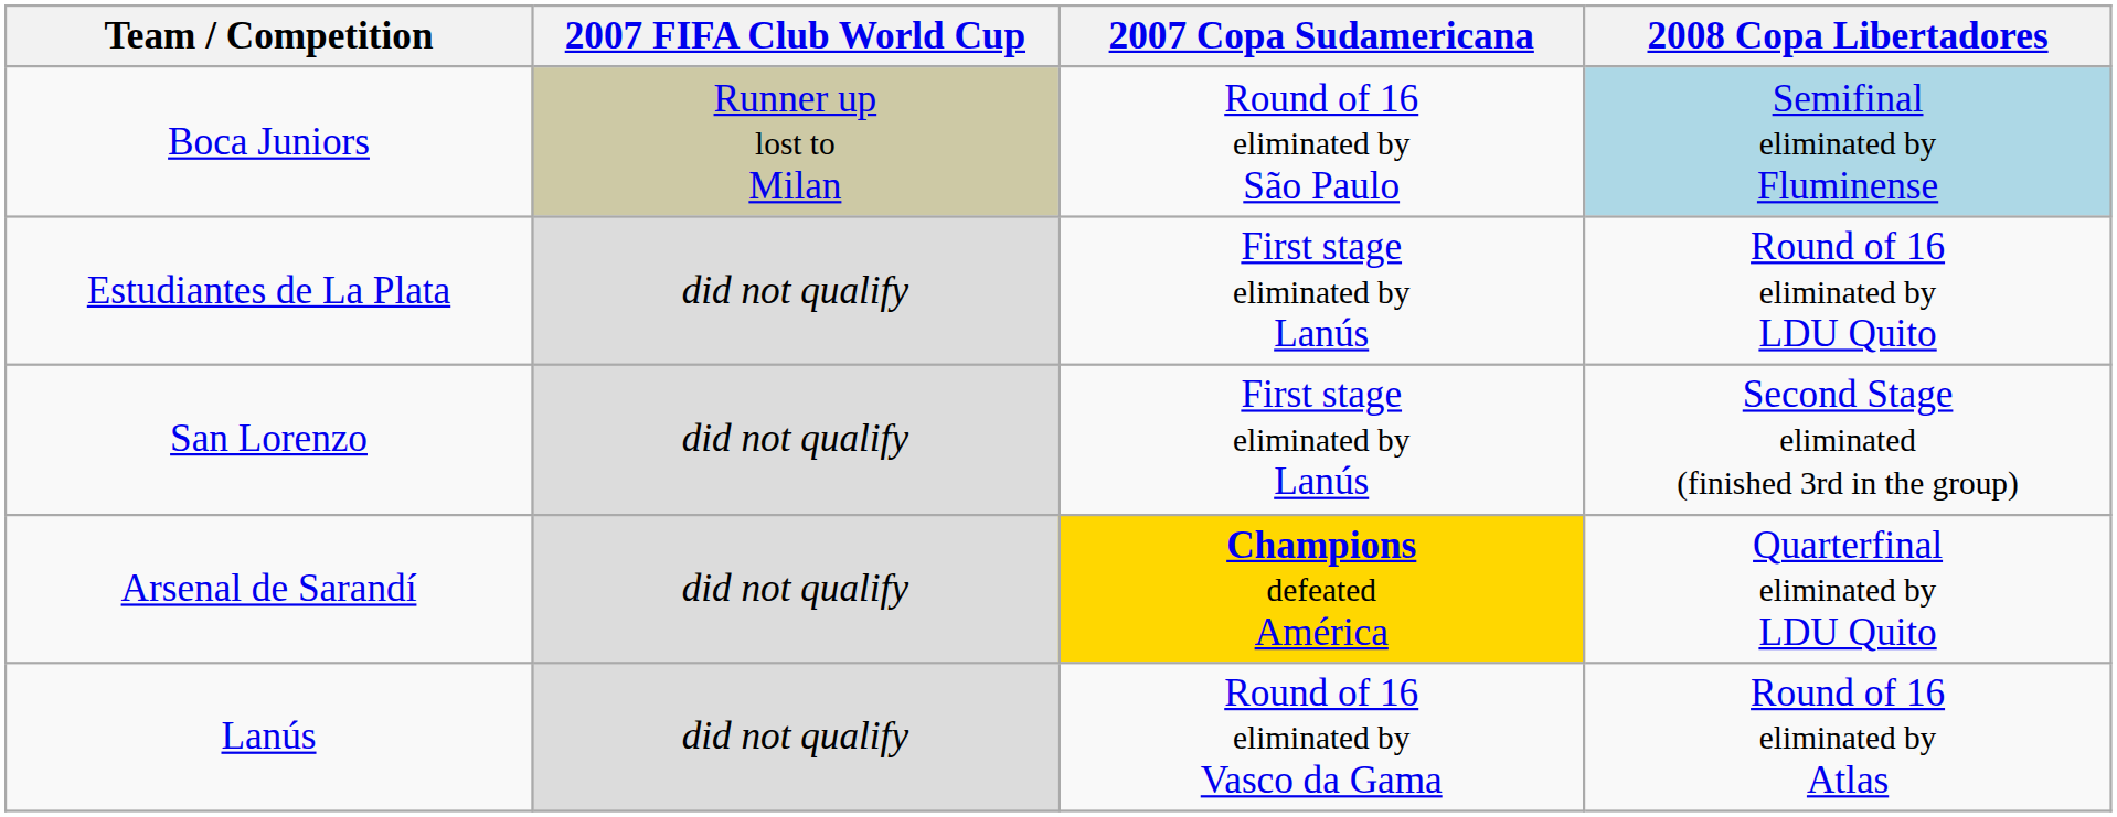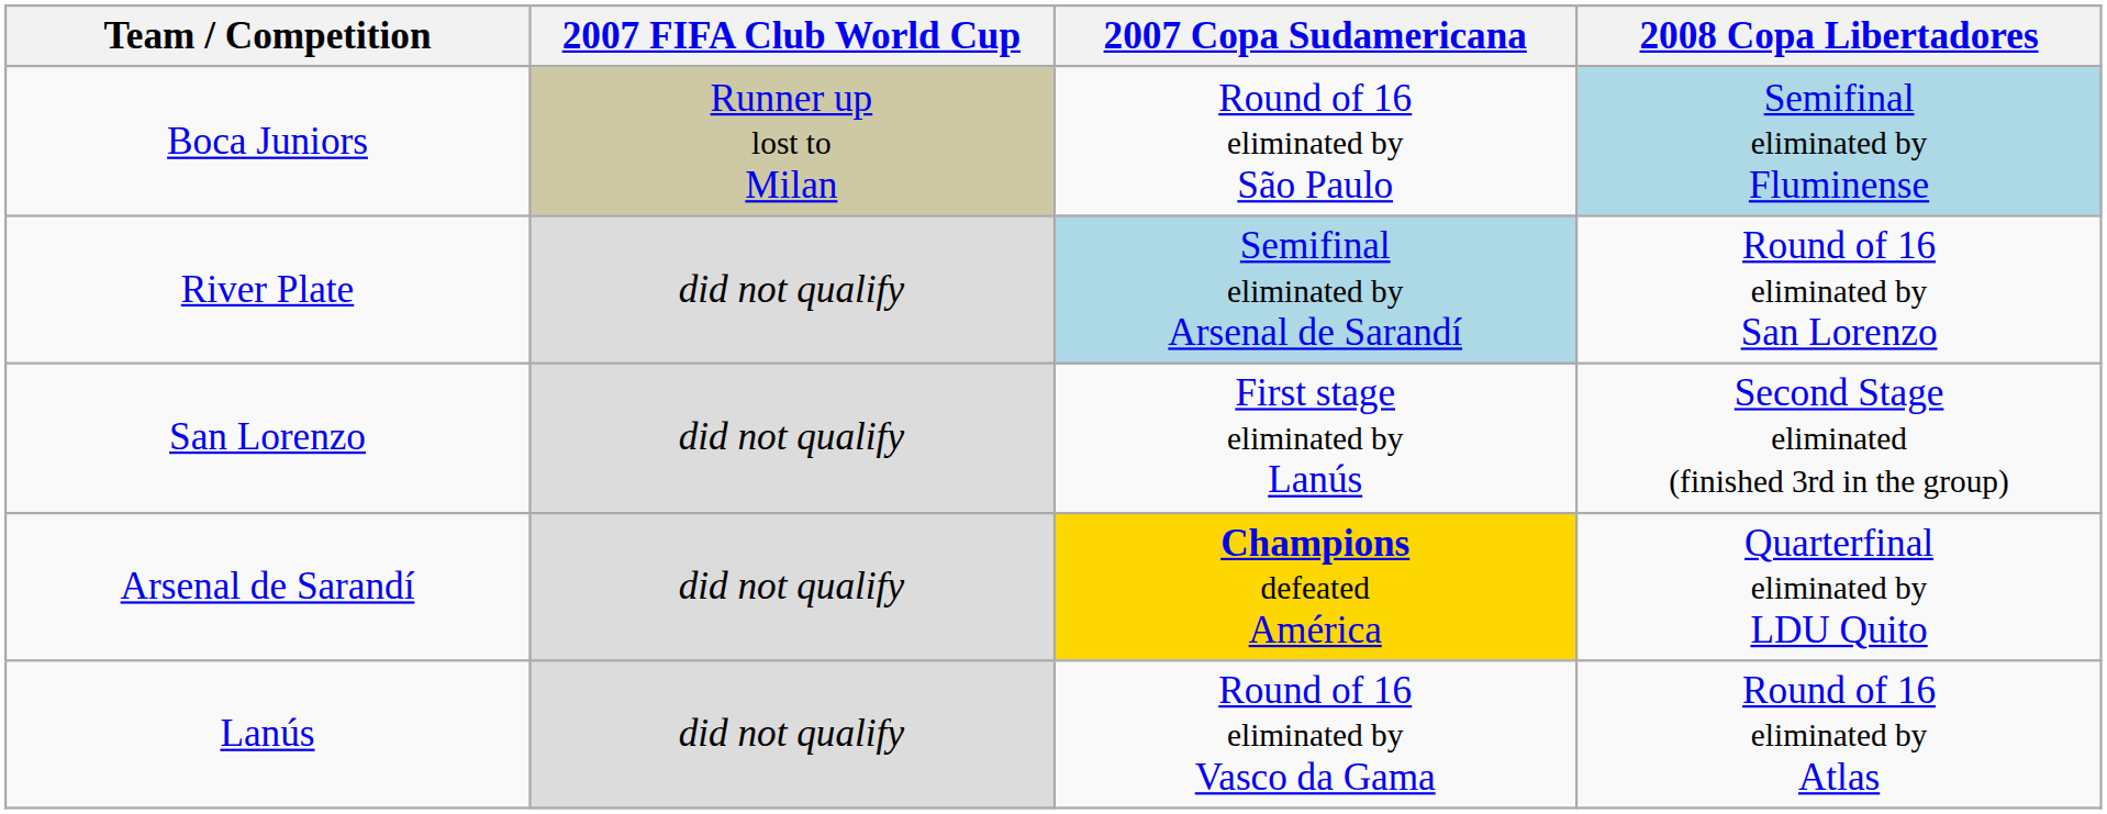+ row: River Plate | did not qualify | Semifinal eliminated by Arsenal de Sarandí | Round of 16 eliminated by San Lorenzo
- row: Estudiantes de La Plata | did not qualify | First stage eliminated by Lanús | Round of 16 eliminated by LDU Quito
